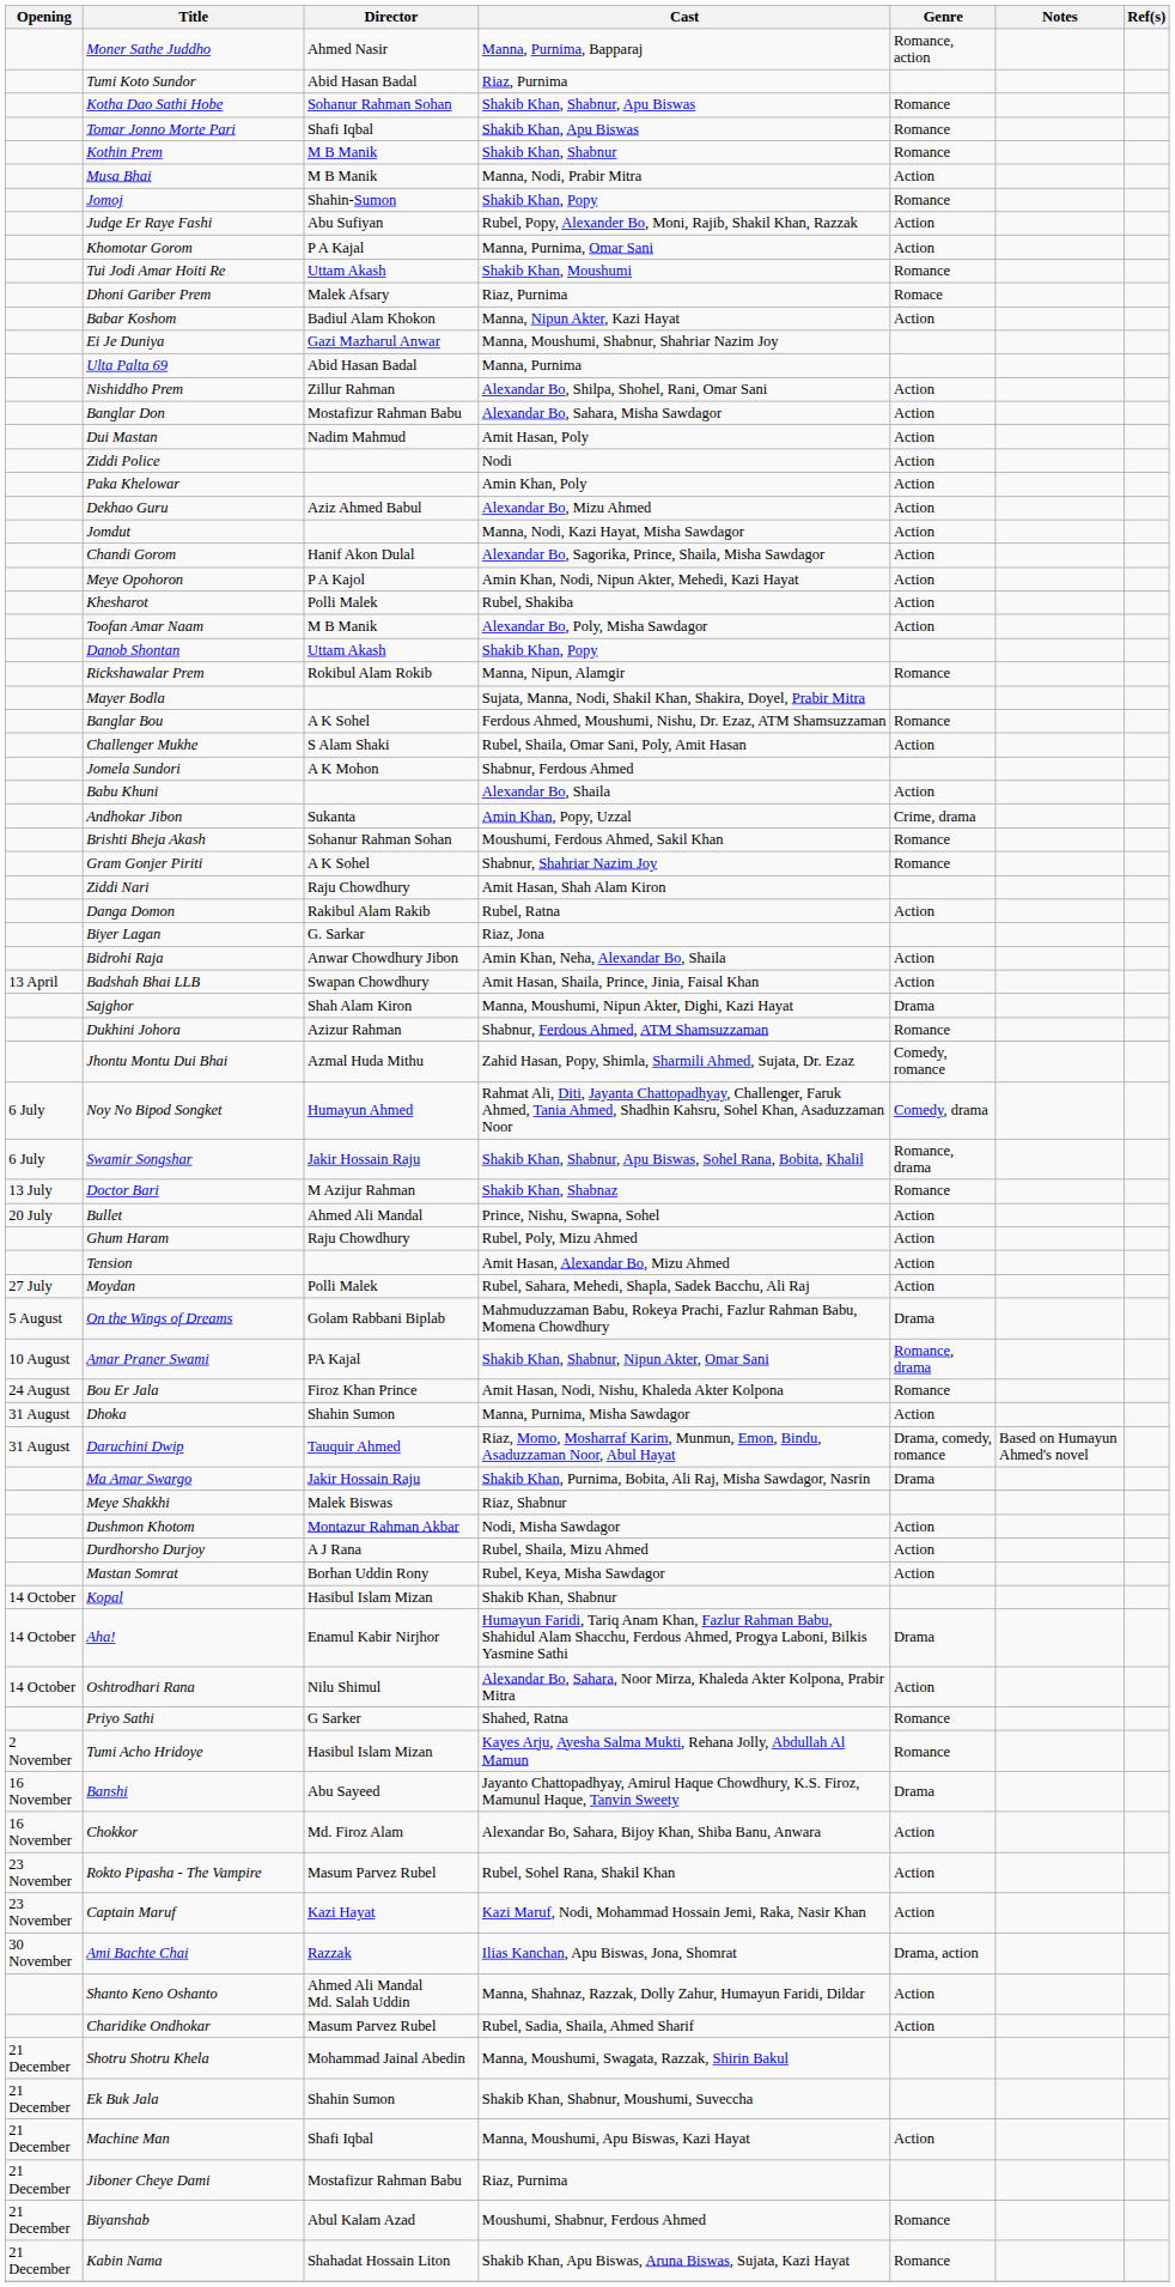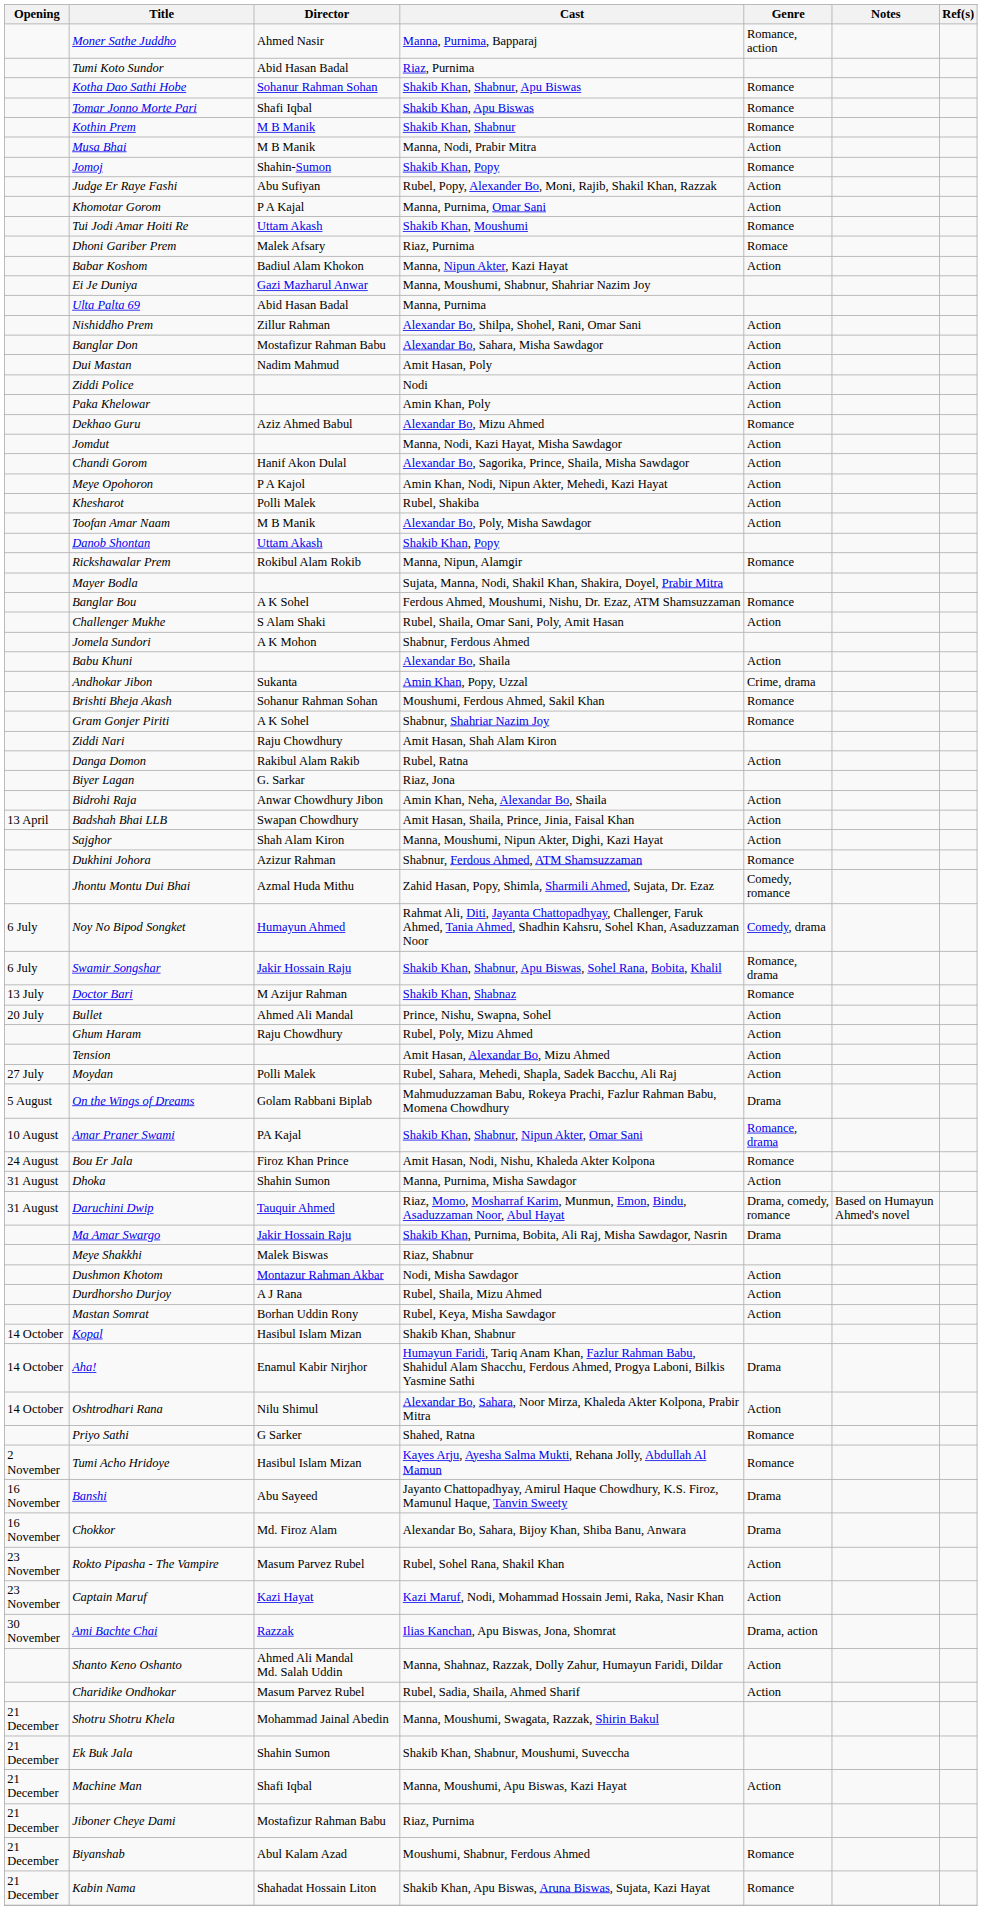Dekhao Guru | Genre: Action -> Romance
Sajghor | Genre: Drama -> Action
Chokkor | Genre: Action -> Drama
